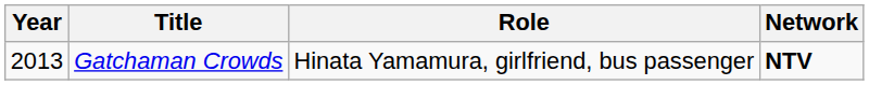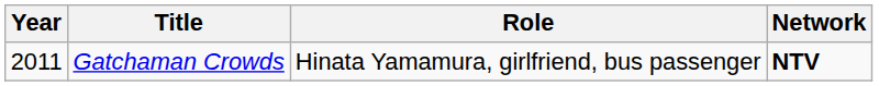Gatchaman Crowds | Year: 2013 -> 2011
